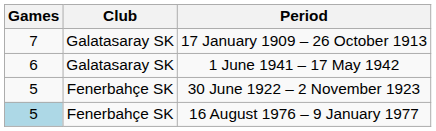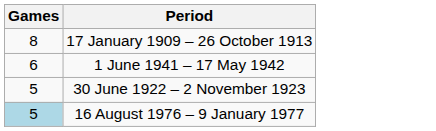- column: Club | Galatasaray SK | Galatasaray SK | Fenerbahçe SK | Fenerbahçe SK
17 January 1909 – 26 October 1913 | Games: 7 -> 8
